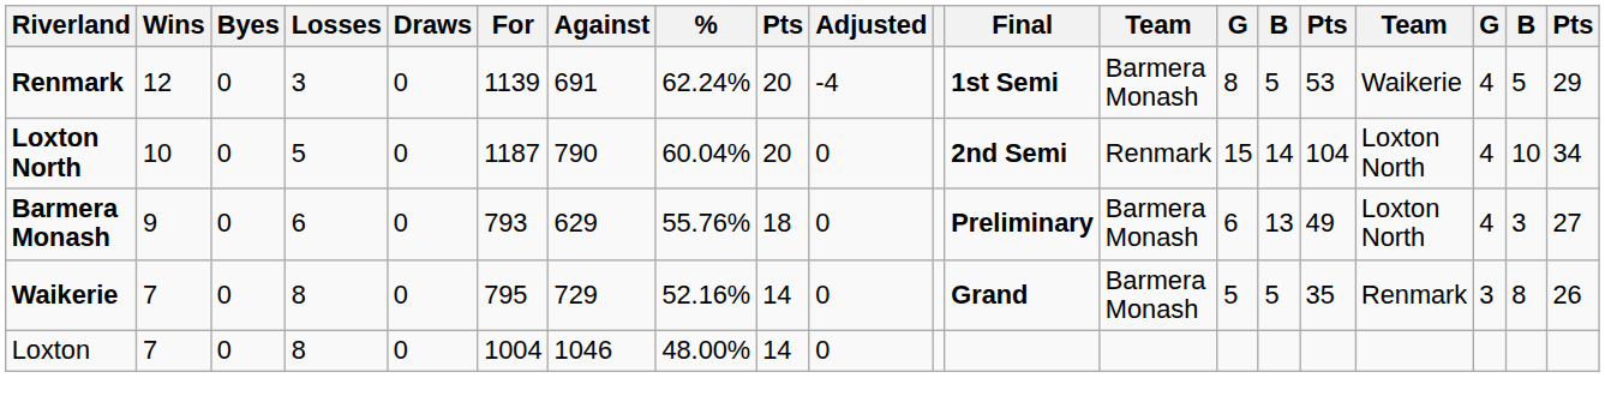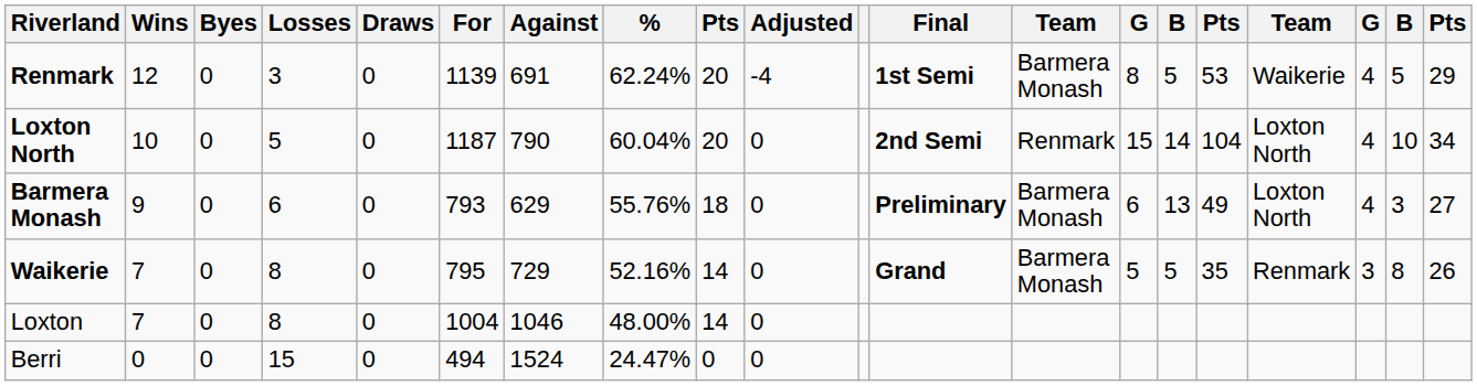+ row: Berri | 0 | 0 | 15 | 0 | 494 | 1524 | 24.47% | 0 | 0
